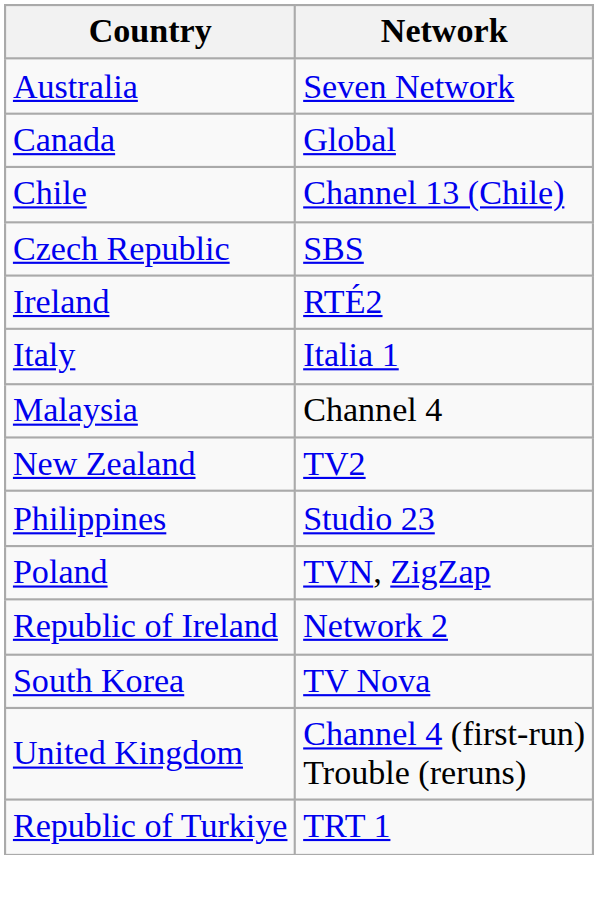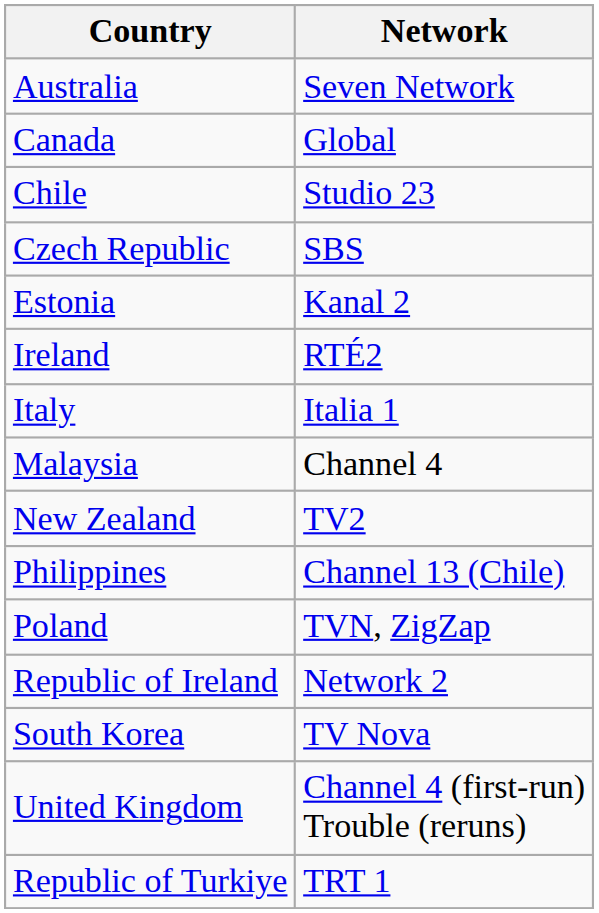Chile | Network: Channel 13 (Chile) -> Studio 23
+ row: Estonia | Kanal 2
Philippines | Network: Studio 23 -> Channel 13 (Chile)
